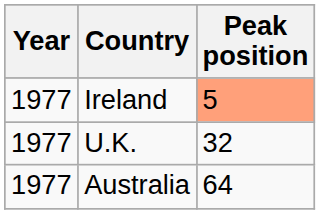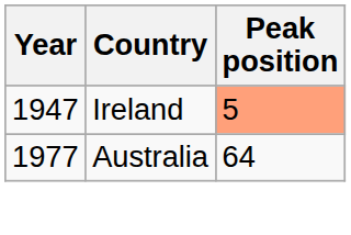Ireland | Year: 1977 -> 1947
- row: 1977 | U.K. | 32
